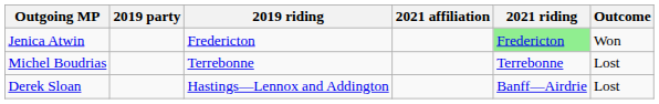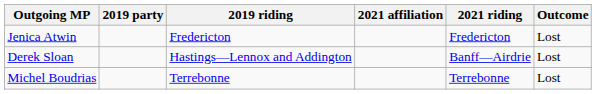Jenica Atwin | 2021 riding: lightgreen background -> no background
Jenica Atwin | Outcome: Won -> Lost
rows swapped: Michel Boudrias <-> Derek Sloan
